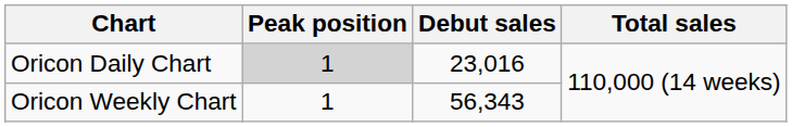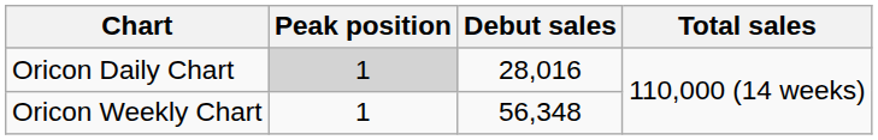Oricon Daily Chart | Debut sales: 23,016 -> 28,016
Oricon Weekly Chart | Debut sales: 56,343 -> 56,348
